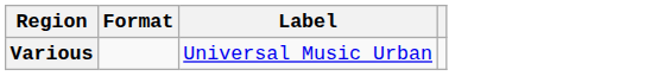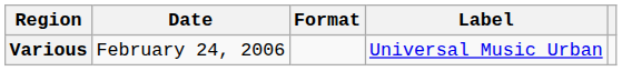+ column: Date | February 24, 2006
